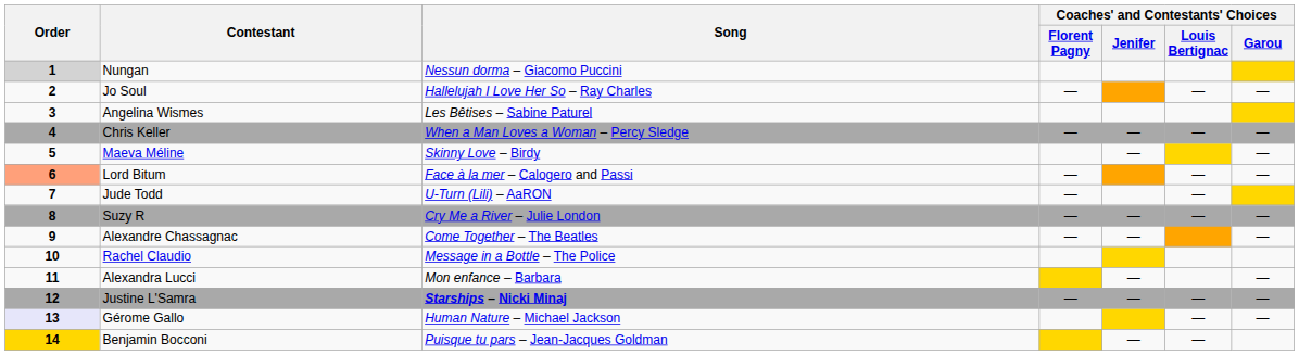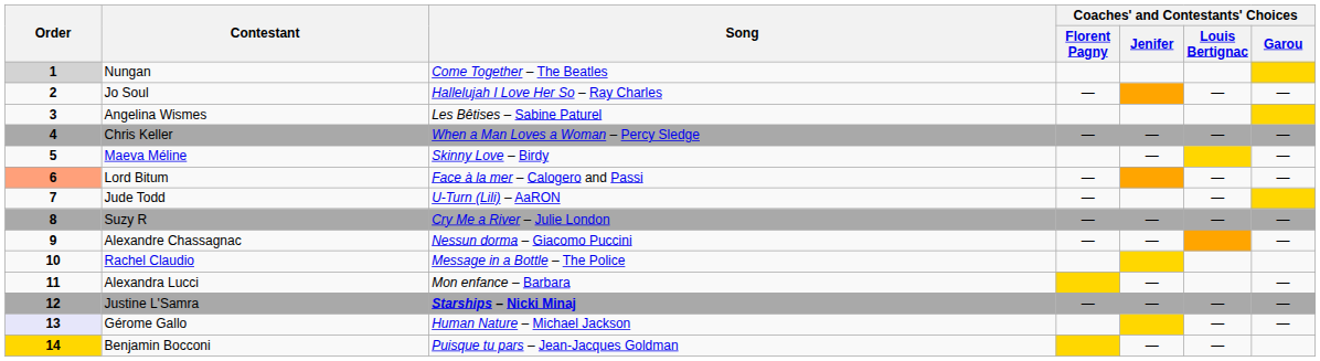Nungan | Song: Nessun dorma – Giacomo Puccini -> Come Together – The Beatles
Alexandre Chassagnac | Song: Come Together – The Beatles -> Nessun dorma – Giacomo Puccini
